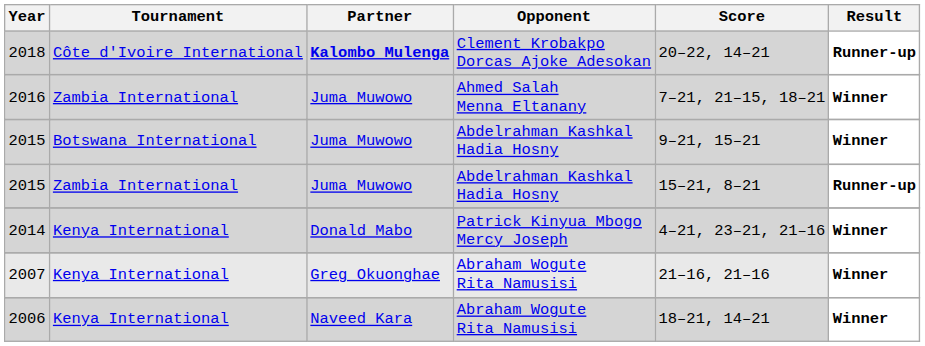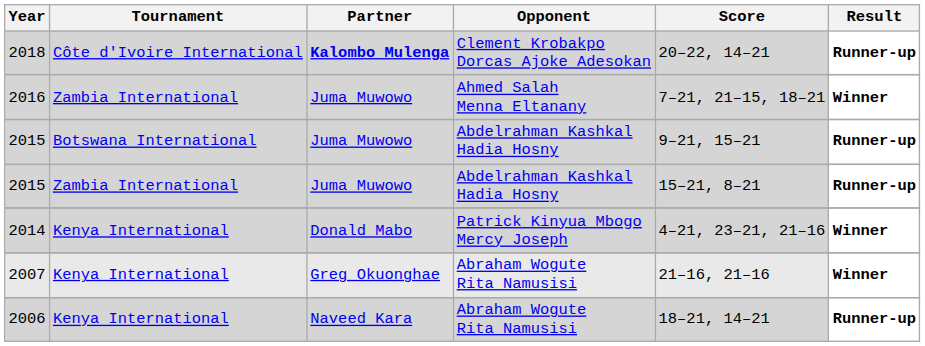2015 / Botswana International | Result: Winner -> Runner-up
2006 | Result: Winner -> Runner-up
